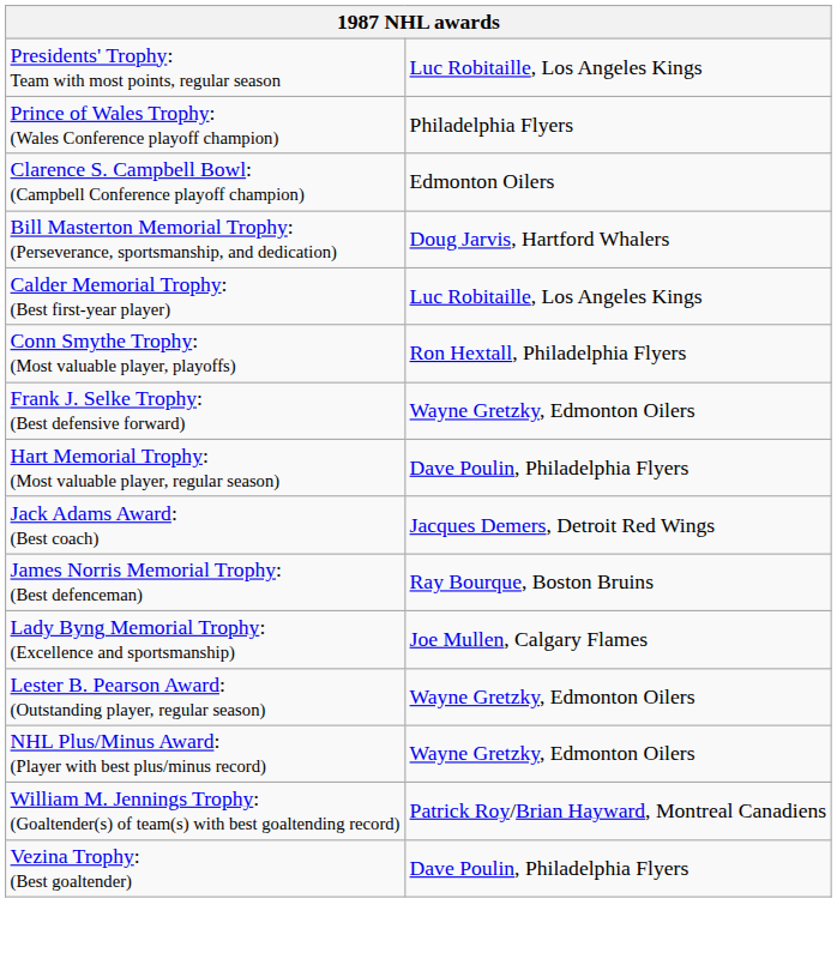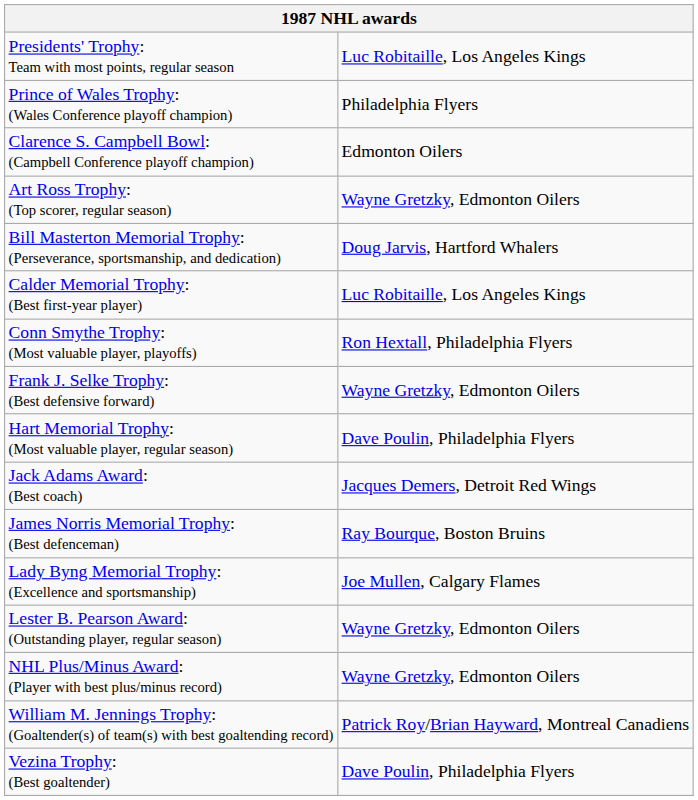+ row: Art Ross Trophy: (Top scorer, regular season) | Wayne Gretzky, Edmonton Oilers
